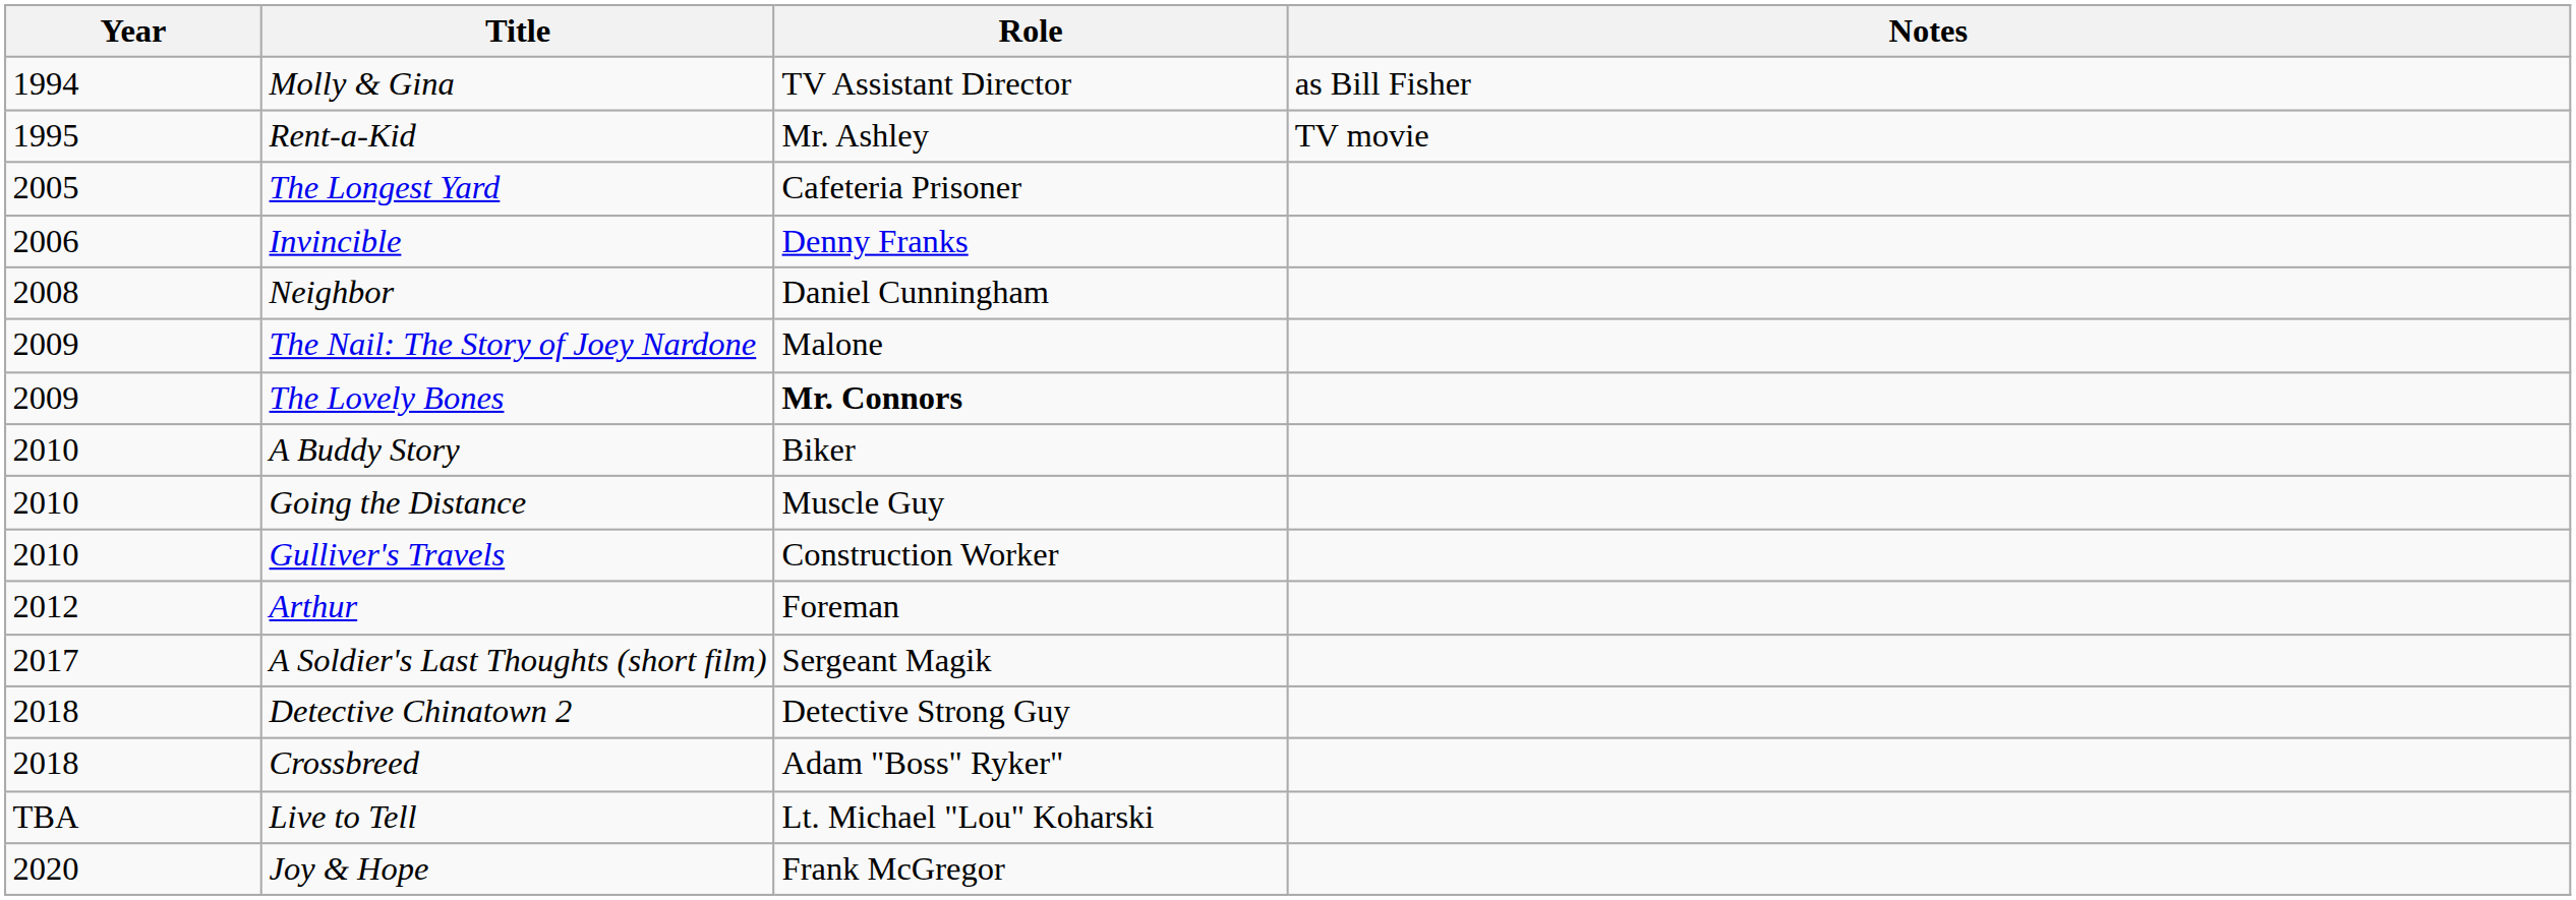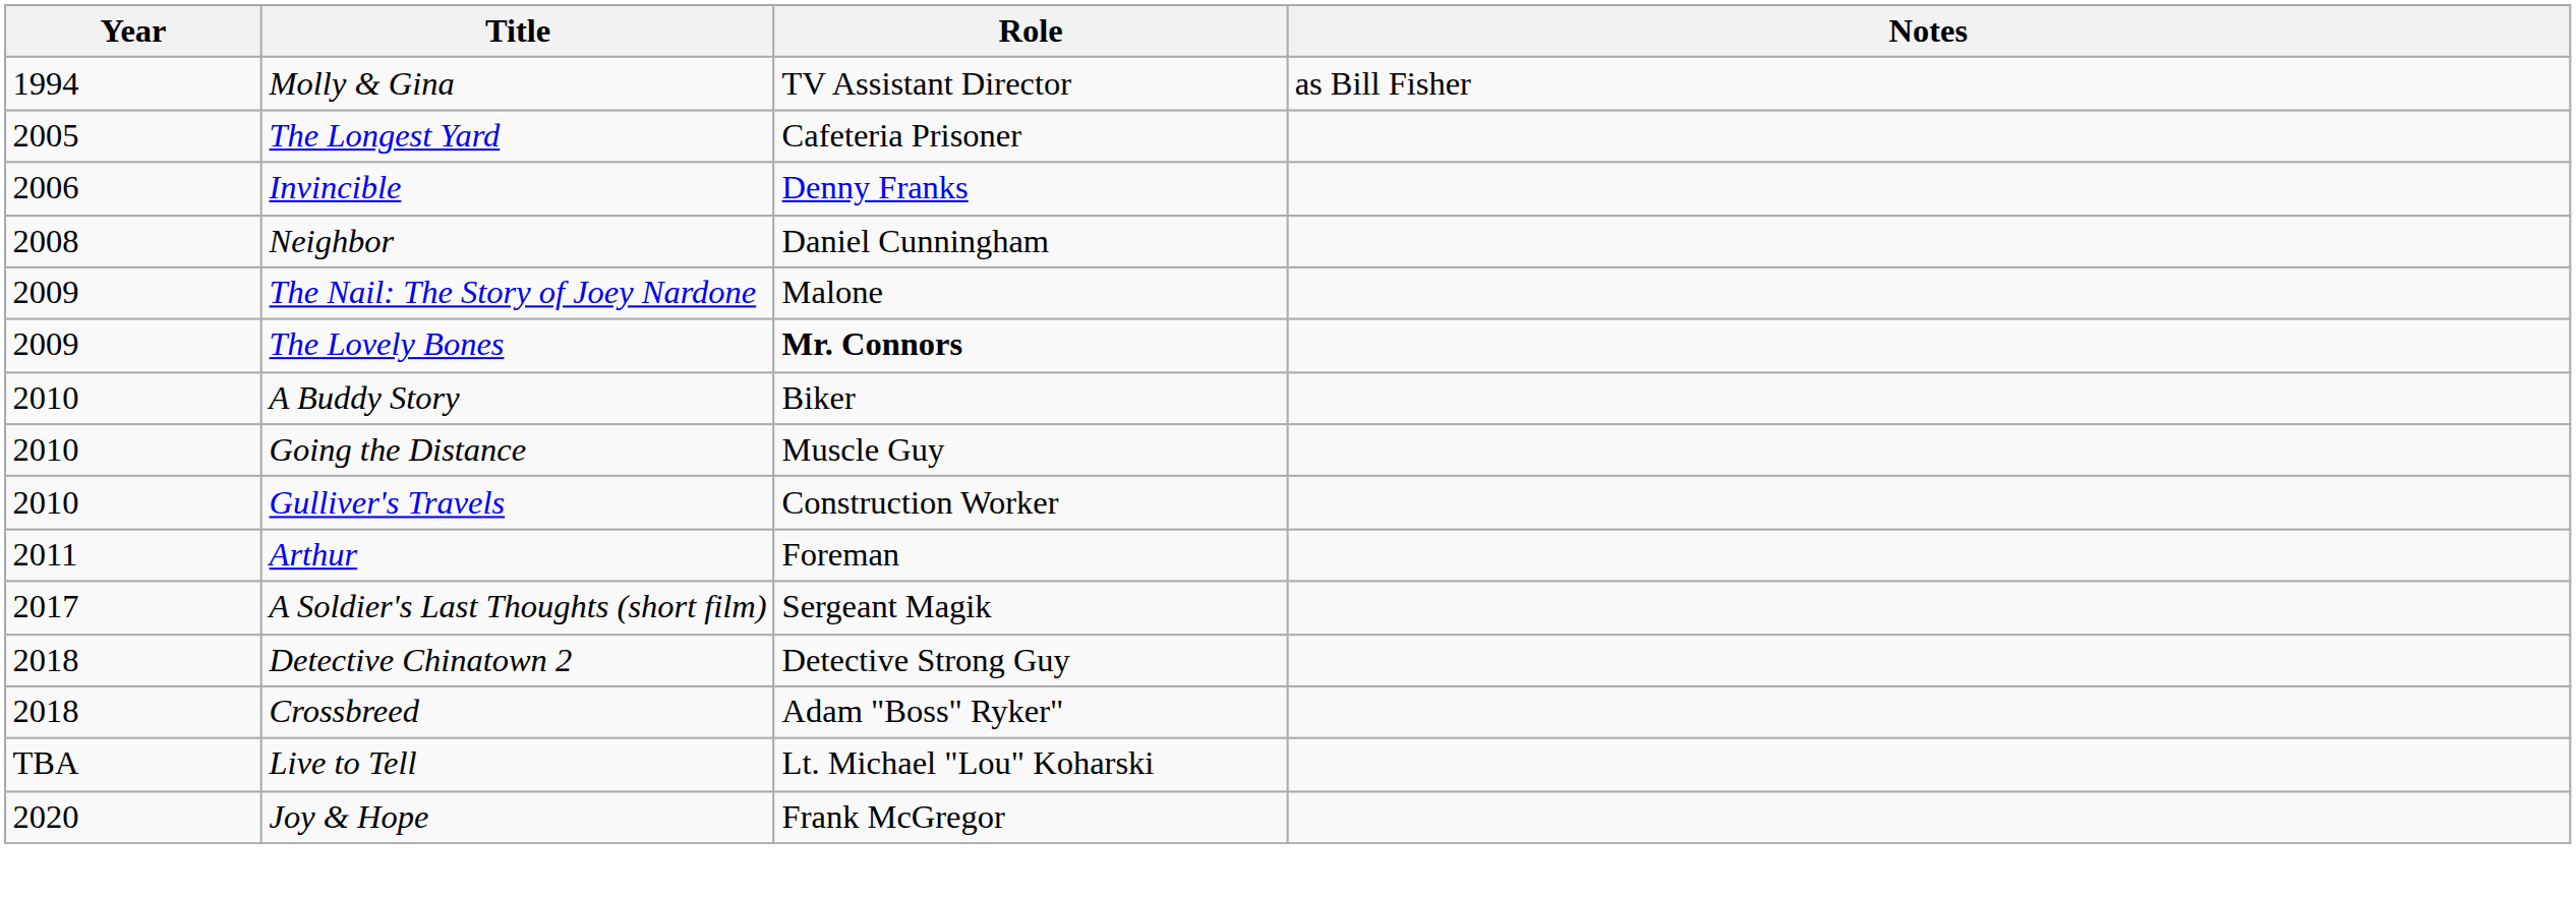- row: 1995 | Rent-a-Kid | Mr. Ashley | TV movie
Arthur | Year: 2012 -> 2011
